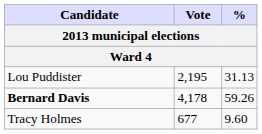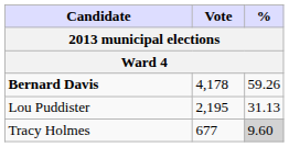rows swapped: Bernard Davis <-> Lou Puddister
Tracy Holmes | %: no background -> lightgrey background
